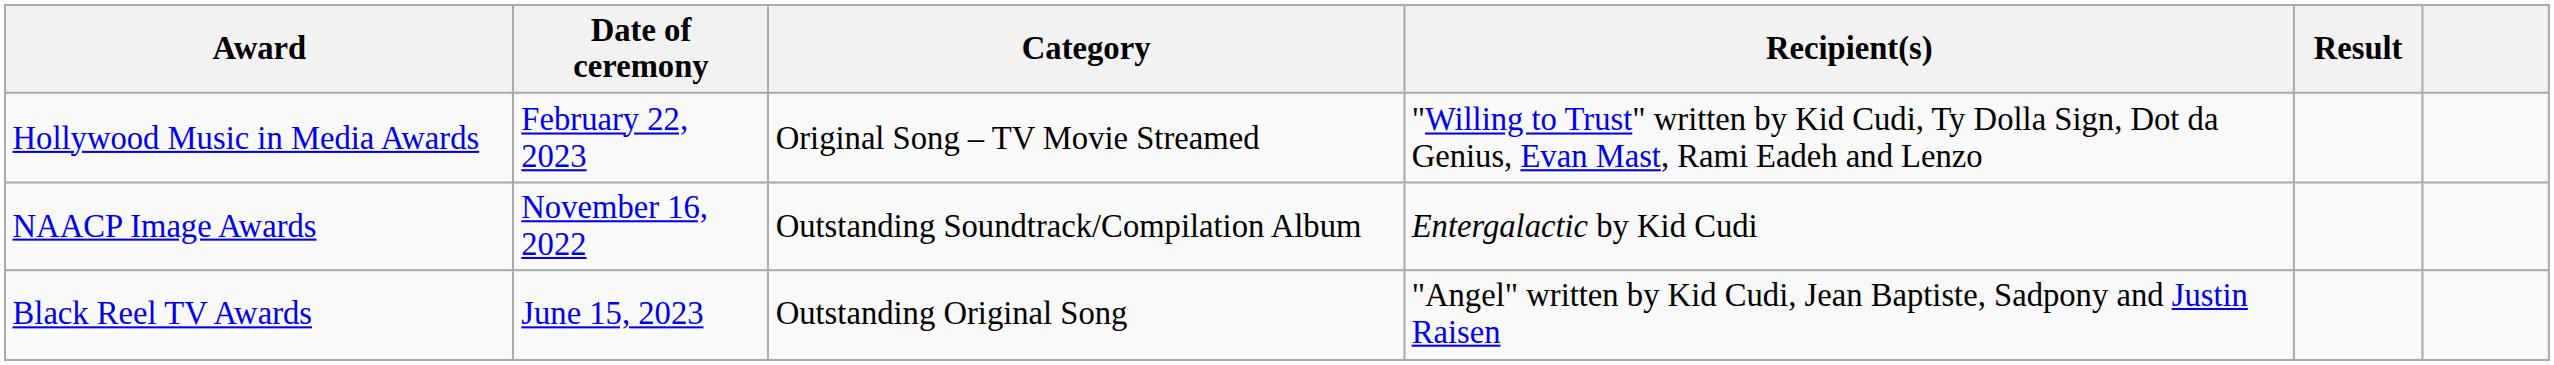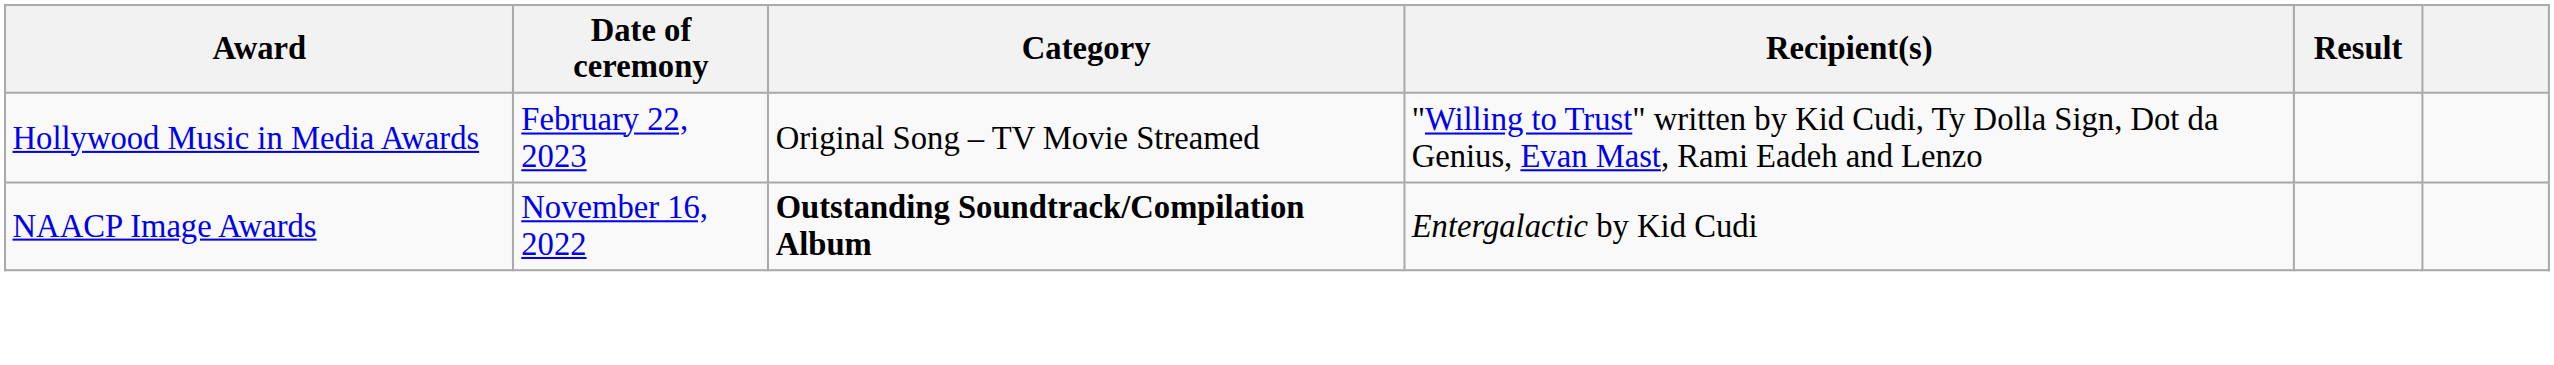NAACP Image Awards | Category: normal -> bold
- row: Black Reel TV Awards | June 15, 2023 | Outstanding Original Song | "Angel" written by Kid Cudi, Jean Baptiste, Sadpony and Justin Raisen
